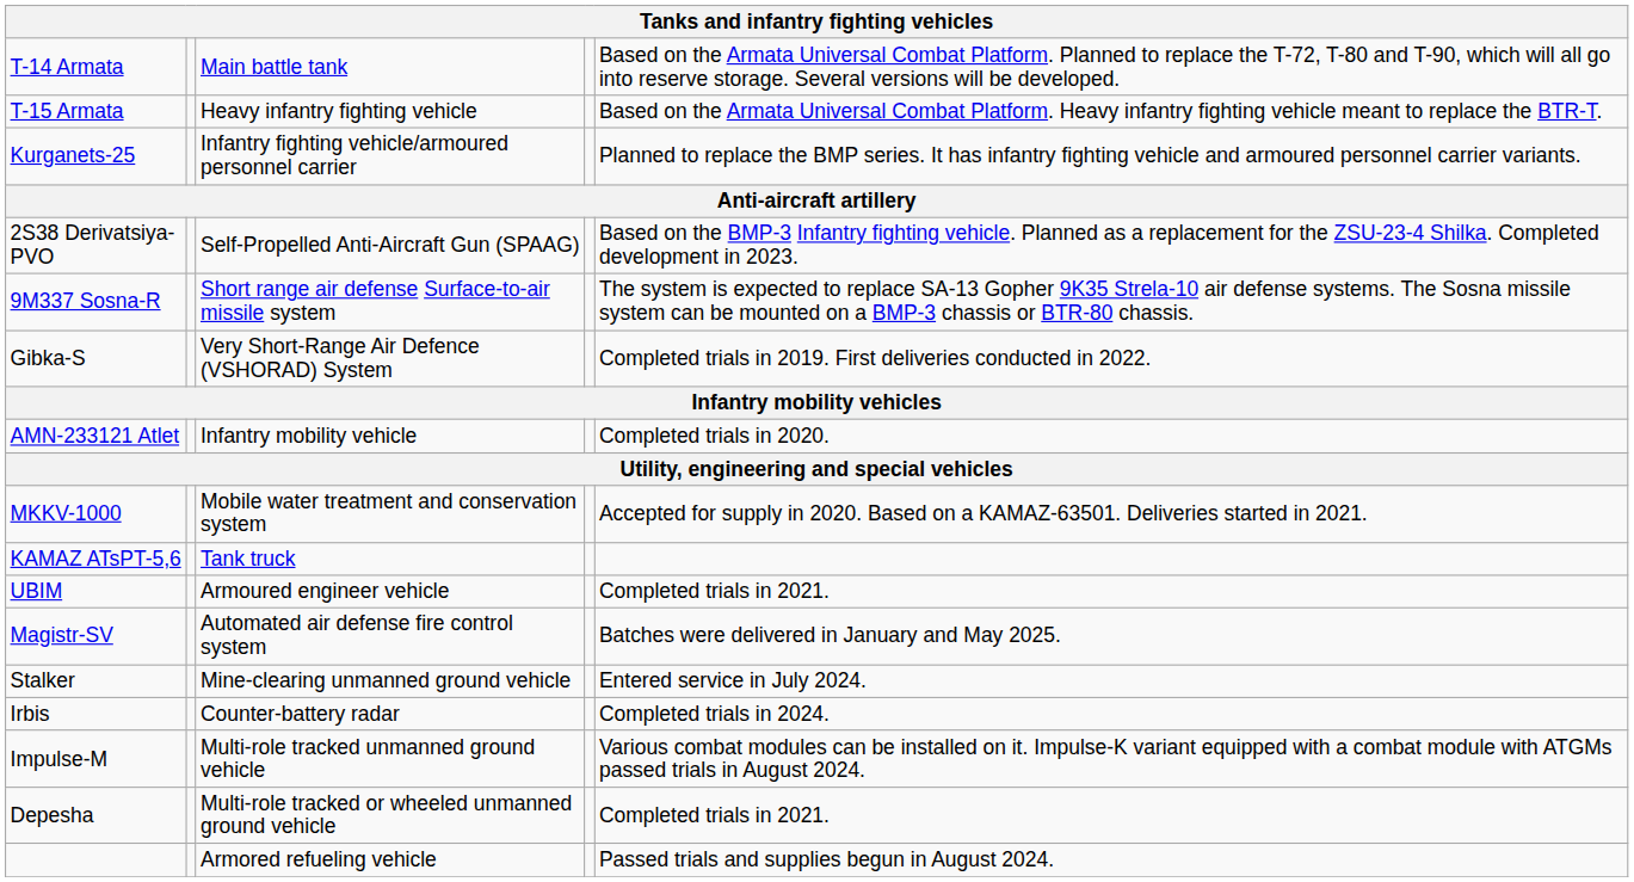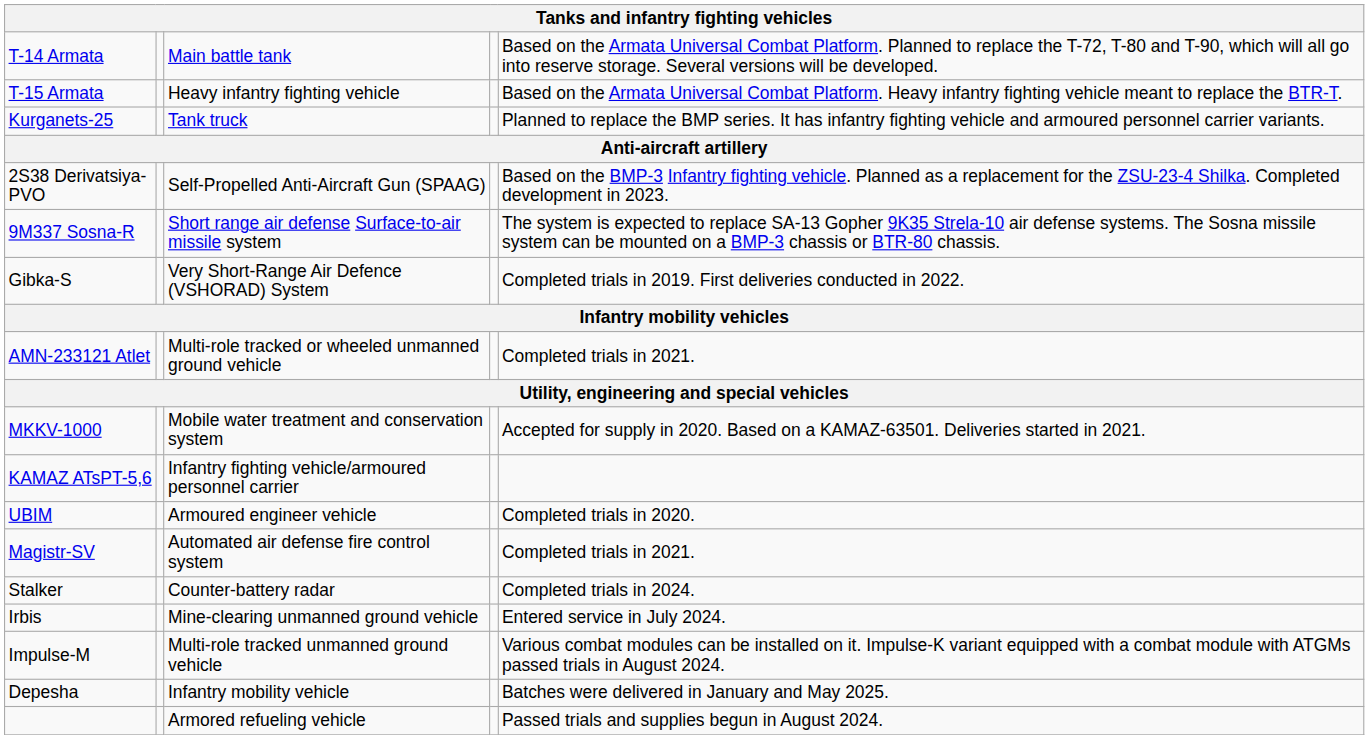Kurganets-25 | column 3: Infantry fighting vehicle/armoured personnel carrier -> Tank truck
AMN-233121 Atlet | column 3: Infantry mobility vehicle -> Multi-role tracked or wheeled unmanned ground vehicle
AMN-233121 Atlet | column 5: Completed trials in 2020. -> Completed trials in 2021.
KAMAZ ATsPT-5,6 | column 3: Tank truck -> Infantry fighting vehicle/armoured personnel carrier
UBIM | column 5: Completed trials in 2021. -> Completed trials in 2020.
Magistr-SV | column 5: Batches were delivered in January and May 2025. -> Completed trials in 2021.
Stalker | column 3: Mine-clearing unmanned ground vehicle -> Counter-battery radar
Stalker | column 5: Entered service in July 2024. -> Completed trials in 2024.
Irbis | column 3: Counter-battery radar -> Mine-clearing unmanned ground vehicle
Irbis | column 5: Completed trials in 2024. -> Entered service in July 2024.
Depesha | column 3: Multi-role tracked or wheeled unmanned ground vehicle -> Infantry mobility vehicle
Depesha | column 5: Completed trials in 2021. -> Batches were delivered in January and May 2025.
